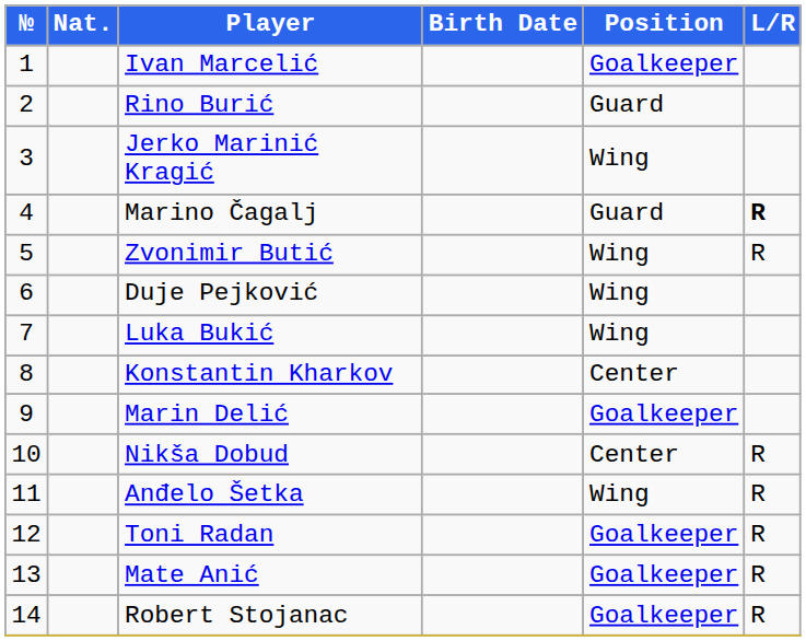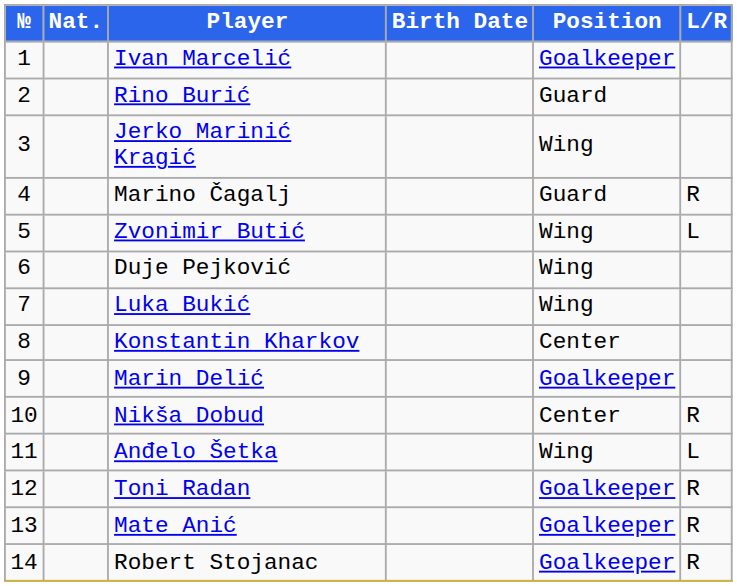Marino Čagalj | L/R: bold -> normal
Zvonimir Butić | L/R: R -> L
Anđelo Šetka | L/R: R -> L
